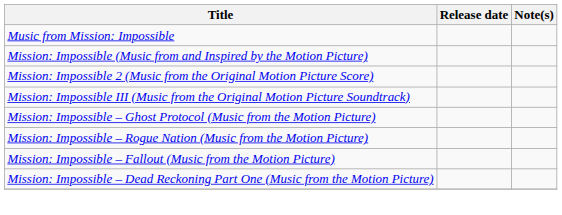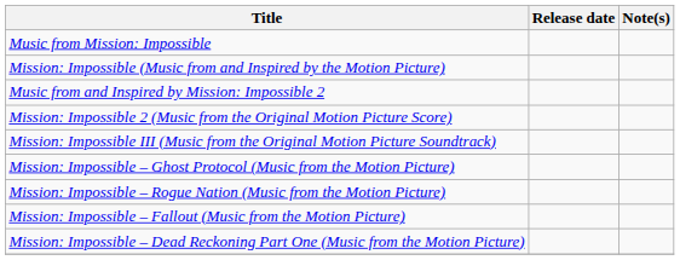+ row: Music from and Inspired by Mission: Impossible 2
